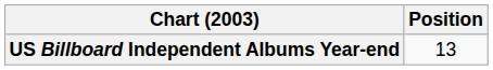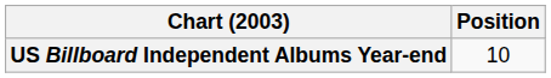US Billboard Independent Albums Year-end | Position: 13 -> 10
